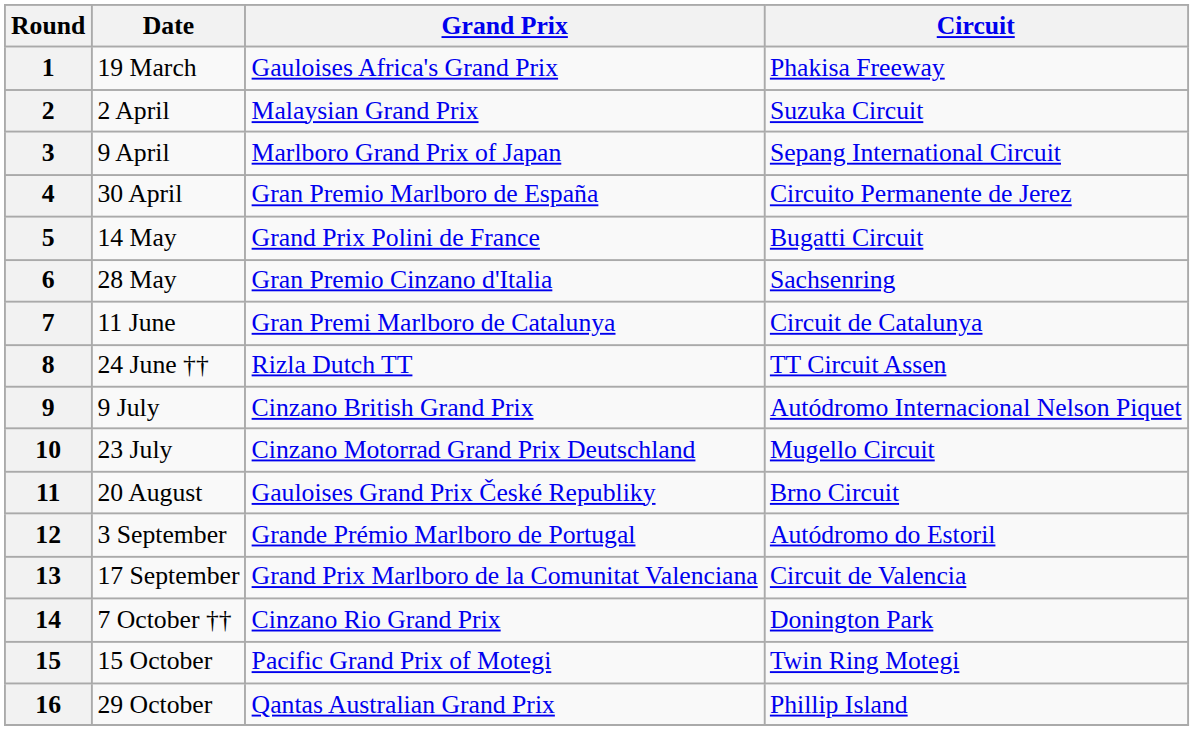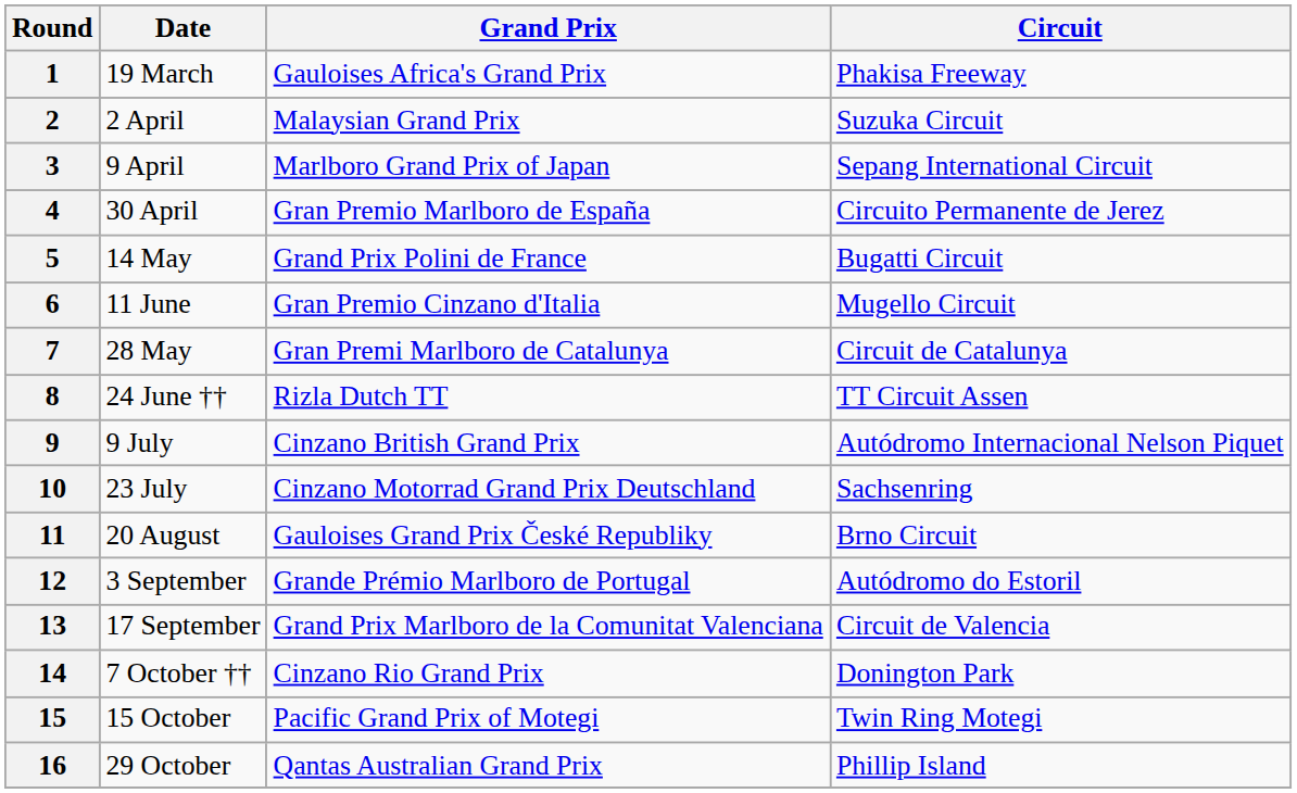6 | Date: 28 May -> 11 June
6 | Circuit: Sachsenring -> Mugello Circuit
7 | Date: 11 June -> 28 May
10 | Circuit: Mugello Circuit -> Sachsenring
